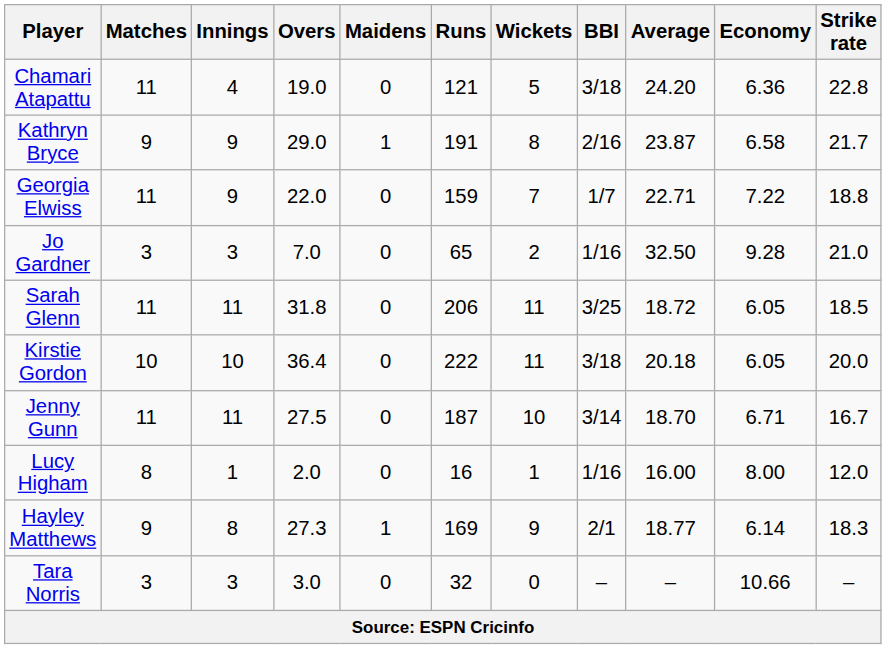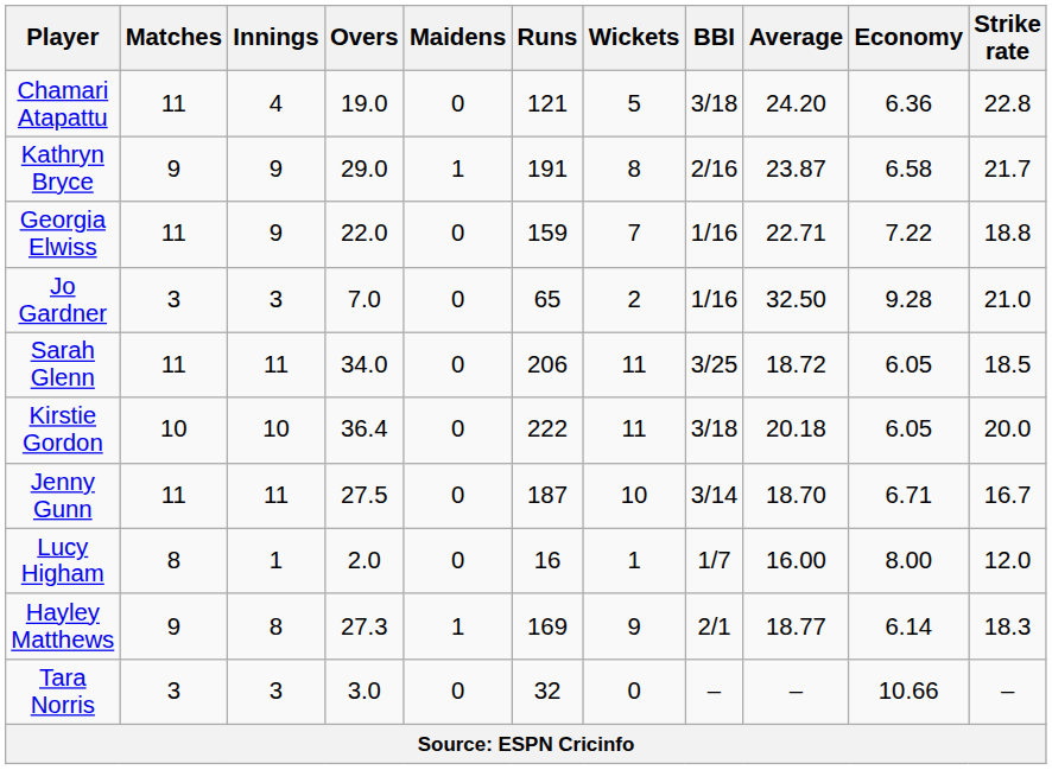Georgia Elwiss | BBI: 1/7 -> 1/16
Sarah Glenn | Overs: 31.8 -> 34.0
Lucy Higham | BBI: 1/16 -> 1/7
